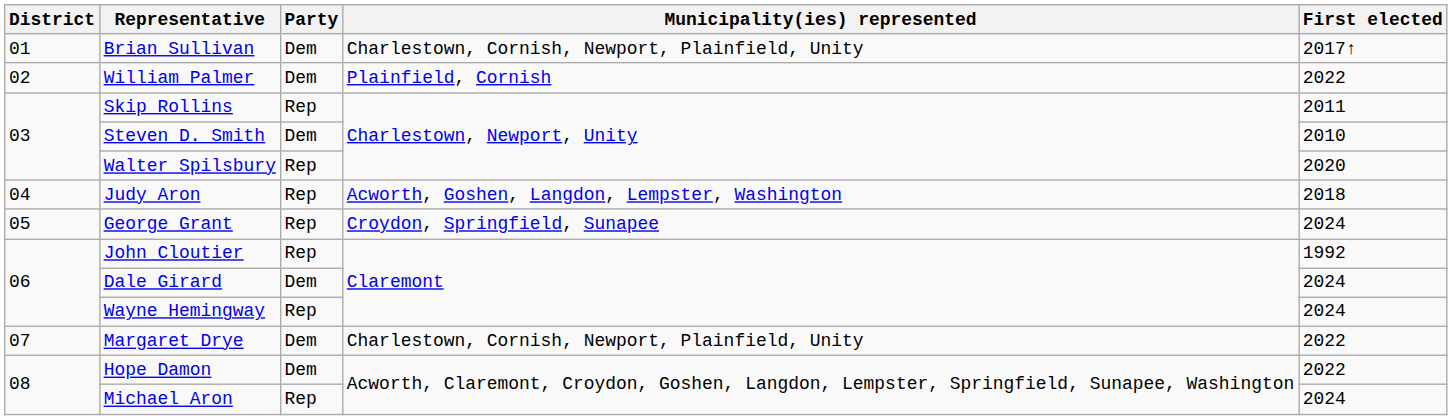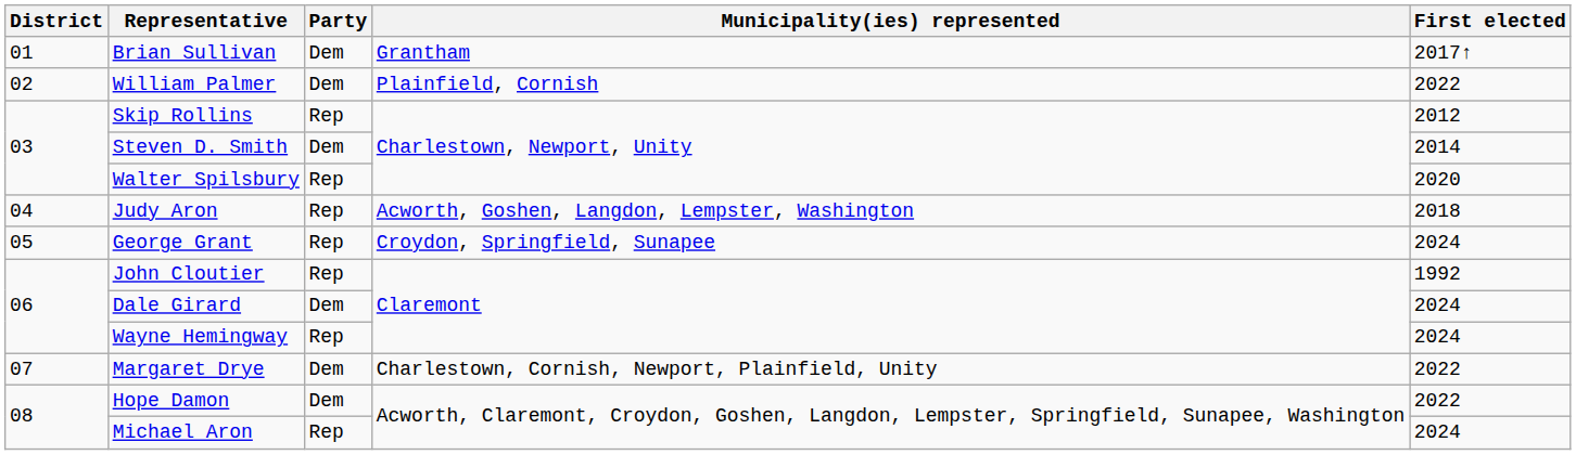Brian Sullivan | Municipality(ies) represented: Charlestown, Cornish, Newport, Plainfield, Unity -> Grantham
Skip Rollins | First elected: 2011 -> 2012
Steven D. Smith | First elected: 2010 -> 2014
